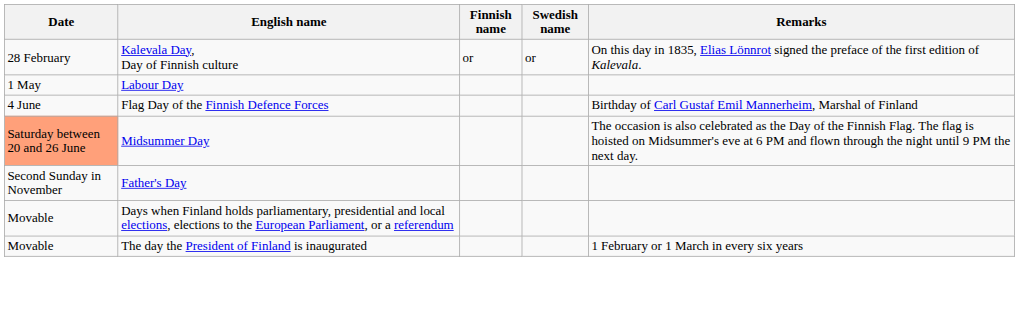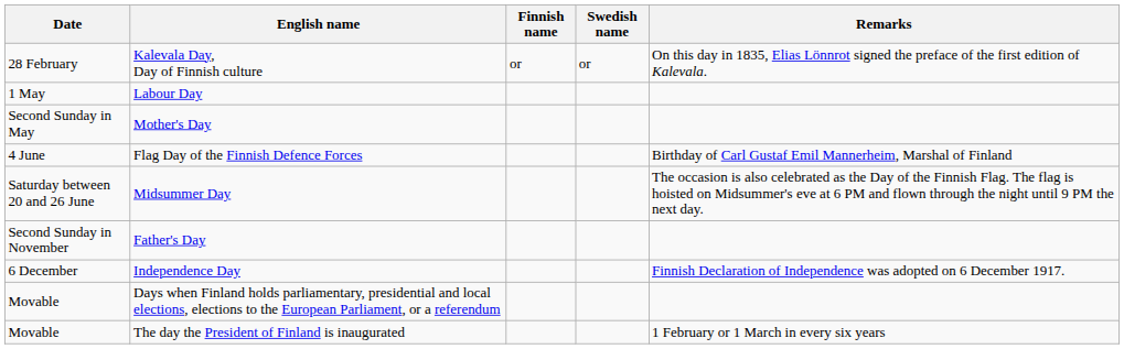+ row: Second Sunday in May | Mother's Day
Midsummer Day | Date: lightsalmon background -> no background
+ row: 6 December | Independence Day | Finnish Declaration of Independence was adopted on 6 December 1917.
